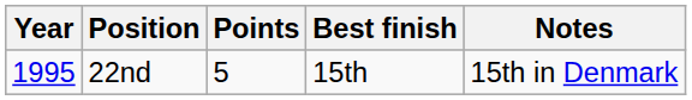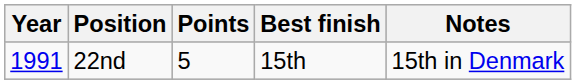22nd | Year: 1995 -> 1991
